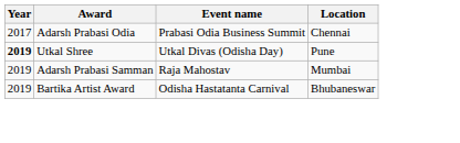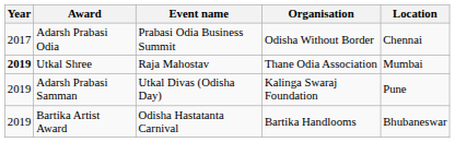+ column: Organisation | Odisha Without Border | Thane Odia Association | Kalinga Swaraj Foundation | Bartika Handlooms
Utkal Shree | Event name: Utkal Divas (Odisha Day) -> Raja Mahostav
Utkal Shree | Location: Pune -> Mumbai
Adarsh Prabasi Samman | Event name: Raja Mahostav -> Utkal Divas (Odisha Day)
Adarsh Prabasi Samman | Location: Mumbai -> Pune
